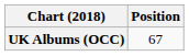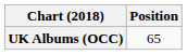UK Albums (OCC) | Position: 67 -> 65
